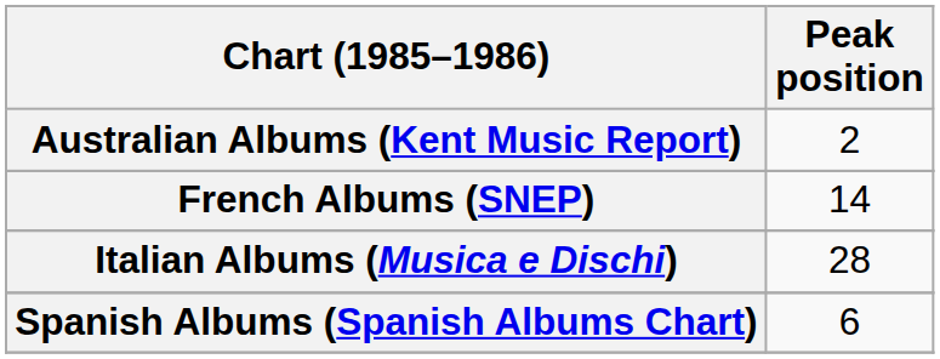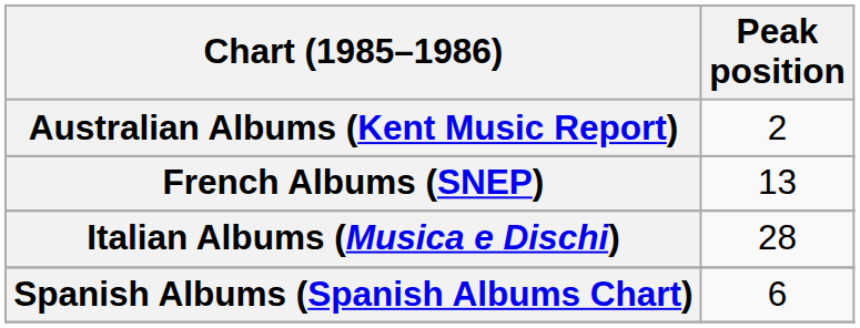French Albums (SNEP) | Peak position: 14 -> 13
